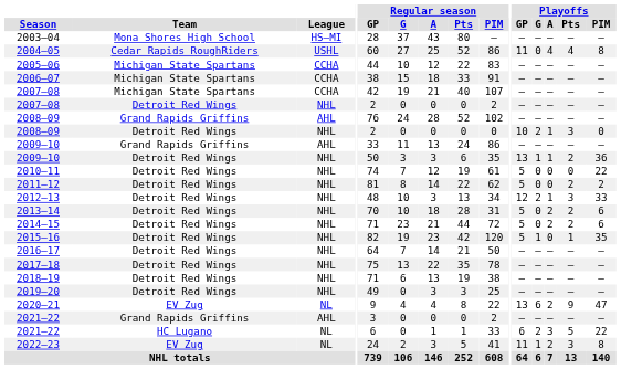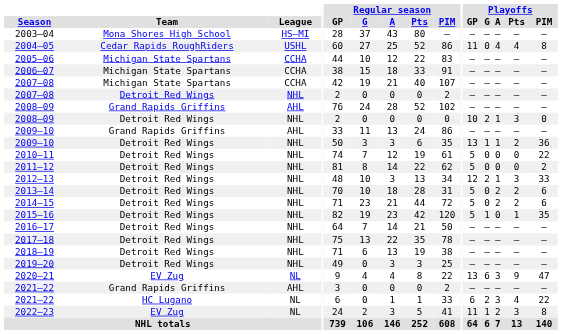2011–12 | Playoffs / Pts: 2 -> 0
2020–21 | Playoffs / A: 2 -> 3
2021–22 / HC Lugano | Playoffs / Pts: 5 -> 4
